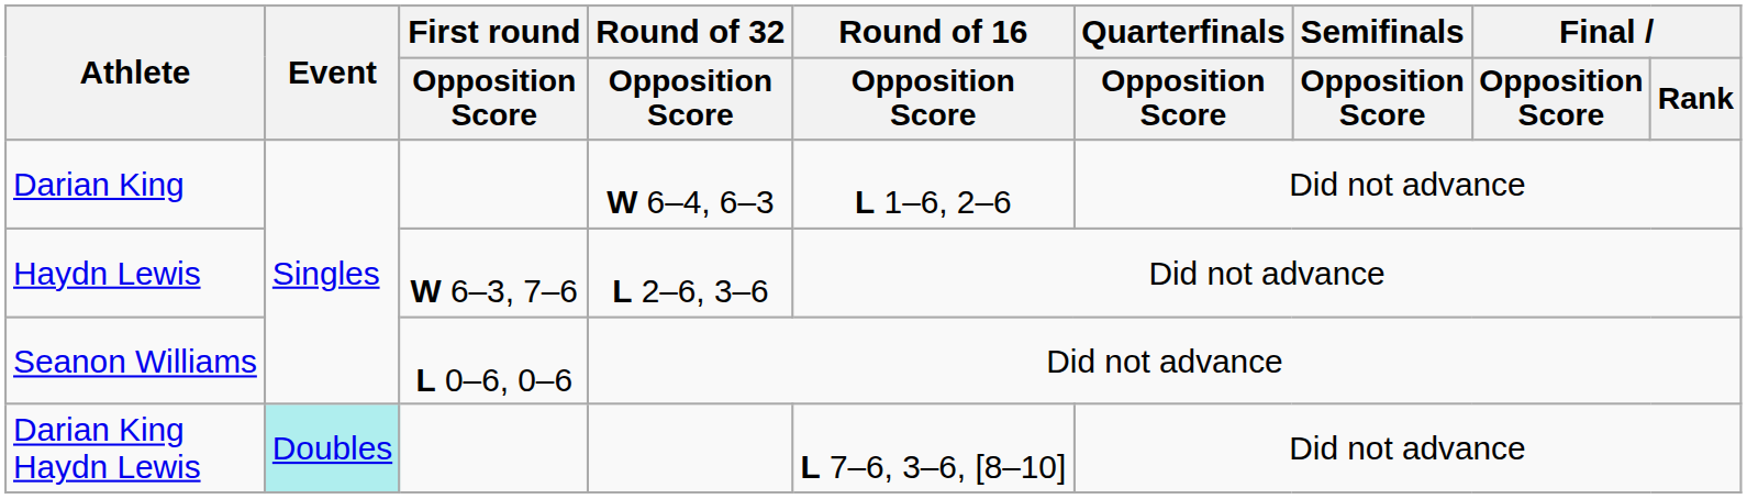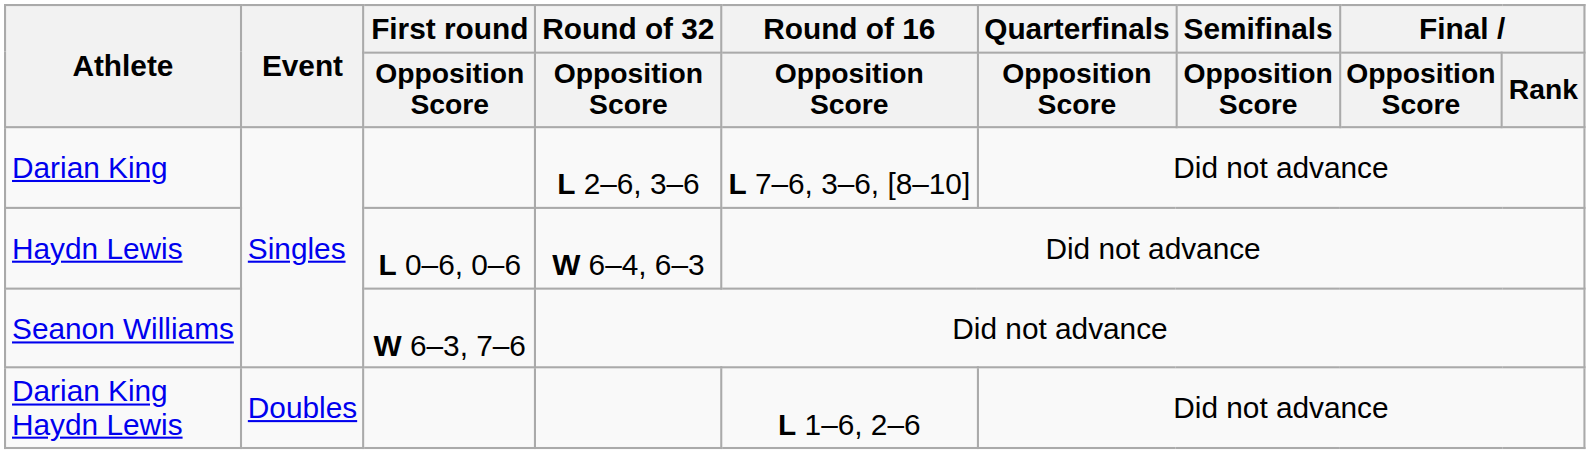Darian King | Round of 32 / Opposition Score: W 6–4, 6–3 -> L 2–6, 3–6
Darian King | Round of 16 / Opposition Score: L 1–6, 2–6 -> L 7–6, 3–6, [8–10]
Haydn Lewis | First round / Opposition Score: W 6–3, 7–6 -> L 0–6, 0–6
Haydn Lewis | Round of 32 / Opposition Score: L 2–6, 3–6 -> W 6–4, 6–3
Seanon Williams | First round / Opposition Score: L 0–6, 0–6 -> W 6–3, 7–6
Darian King Haydn Lewis | Event: paleturquoise background -> no background
Darian King Haydn Lewis | Round of 16 / Opposition Score: L 7–6, 3–6, [8–10] -> L 1–6, 2–6
